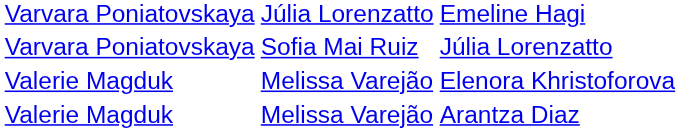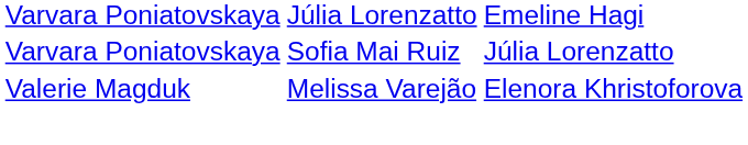- row: Valerie Magduk | Melissa Varejão | Arantza Diaz
